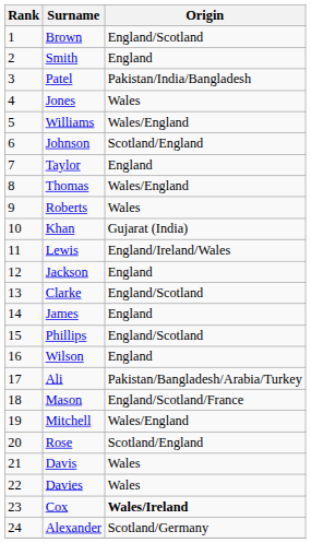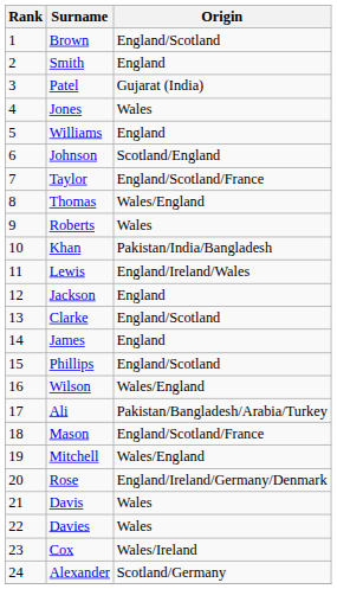Patel | Origin: Pakistan/India/Bangladesh -> Gujarat (India)
Williams | Origin: Wales/England -> England
Taylor | Origin: England -> England/Scotland/France
Khan | Origin: Gujarat (India) -> Pakistan/India/Bangladesh
Wilson | Origin: England -> Wales/England
Rose | Origin: Scotland/England -> England/Ireland/Germany/Denmark
Cox | Origin: bold -> normal
